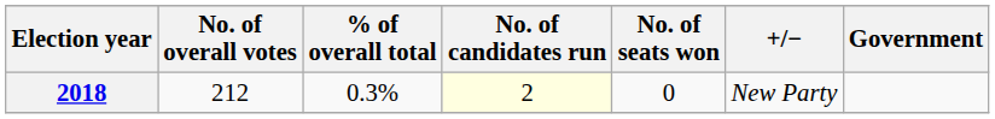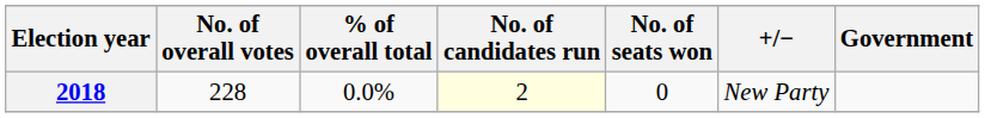2018 | No. of overall votes: 212 -> 228
2018 | % of overall total: 0.3% -> 0.0%
